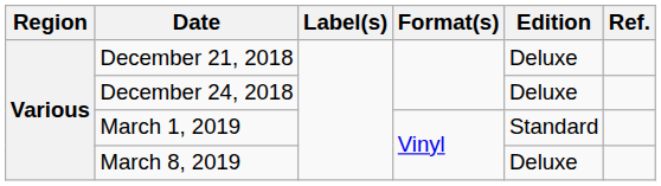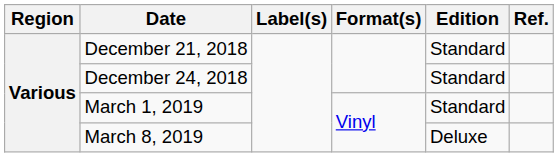December 21, 2018 | Edition: Deluxe -> Standard
December 24, 2018 | Edition: Deluxe -> Standard
